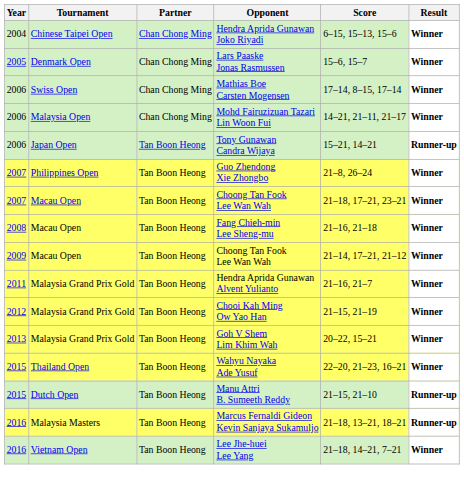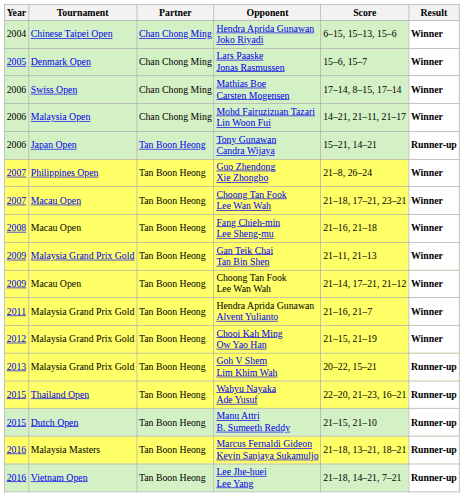+ row: 2009 | Malaysia Grand Prix Gold | Tan Boon Heong | Gan Teik Chai Tan Bin Shen | 21–11, 21–13 | Winner
Goh V Shem Lim Khim Wah | Result: Winner -> Runner-up
Wahyu Nayaka Ade Yusuf | Result: Winner -> Runner-up
Lee Jhe-huei Lee Yang | Result: Winner -> Runner-up
